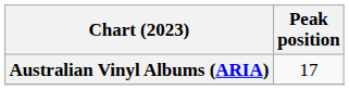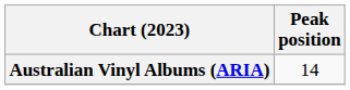Australian Vinyl Albums (ARIA) | Peak position: 17 -> 14
